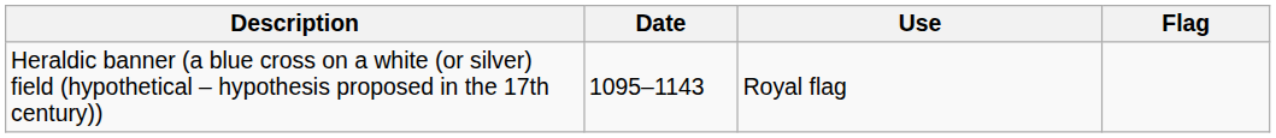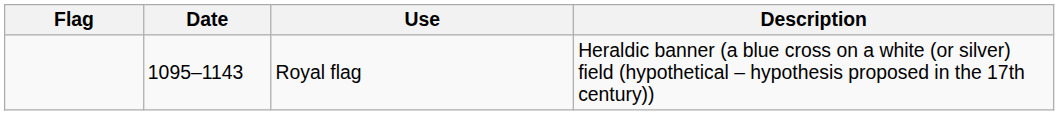columns swapped: Flag <-> Description
